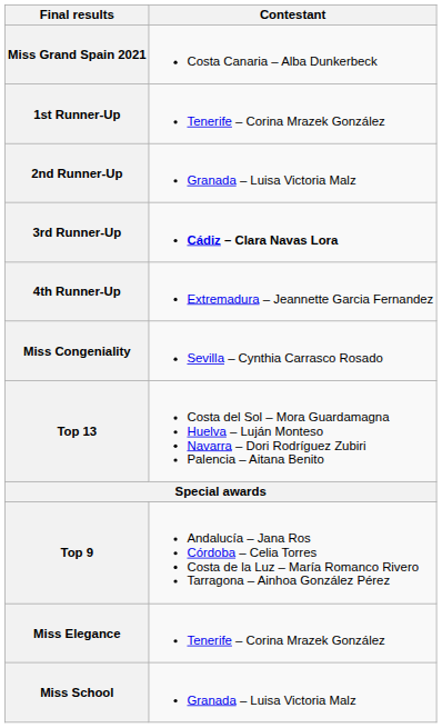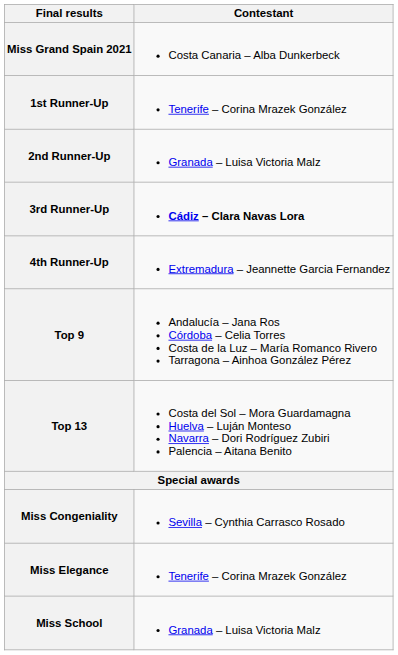rows swapped: Top 9 <-> Miss Congeniality
